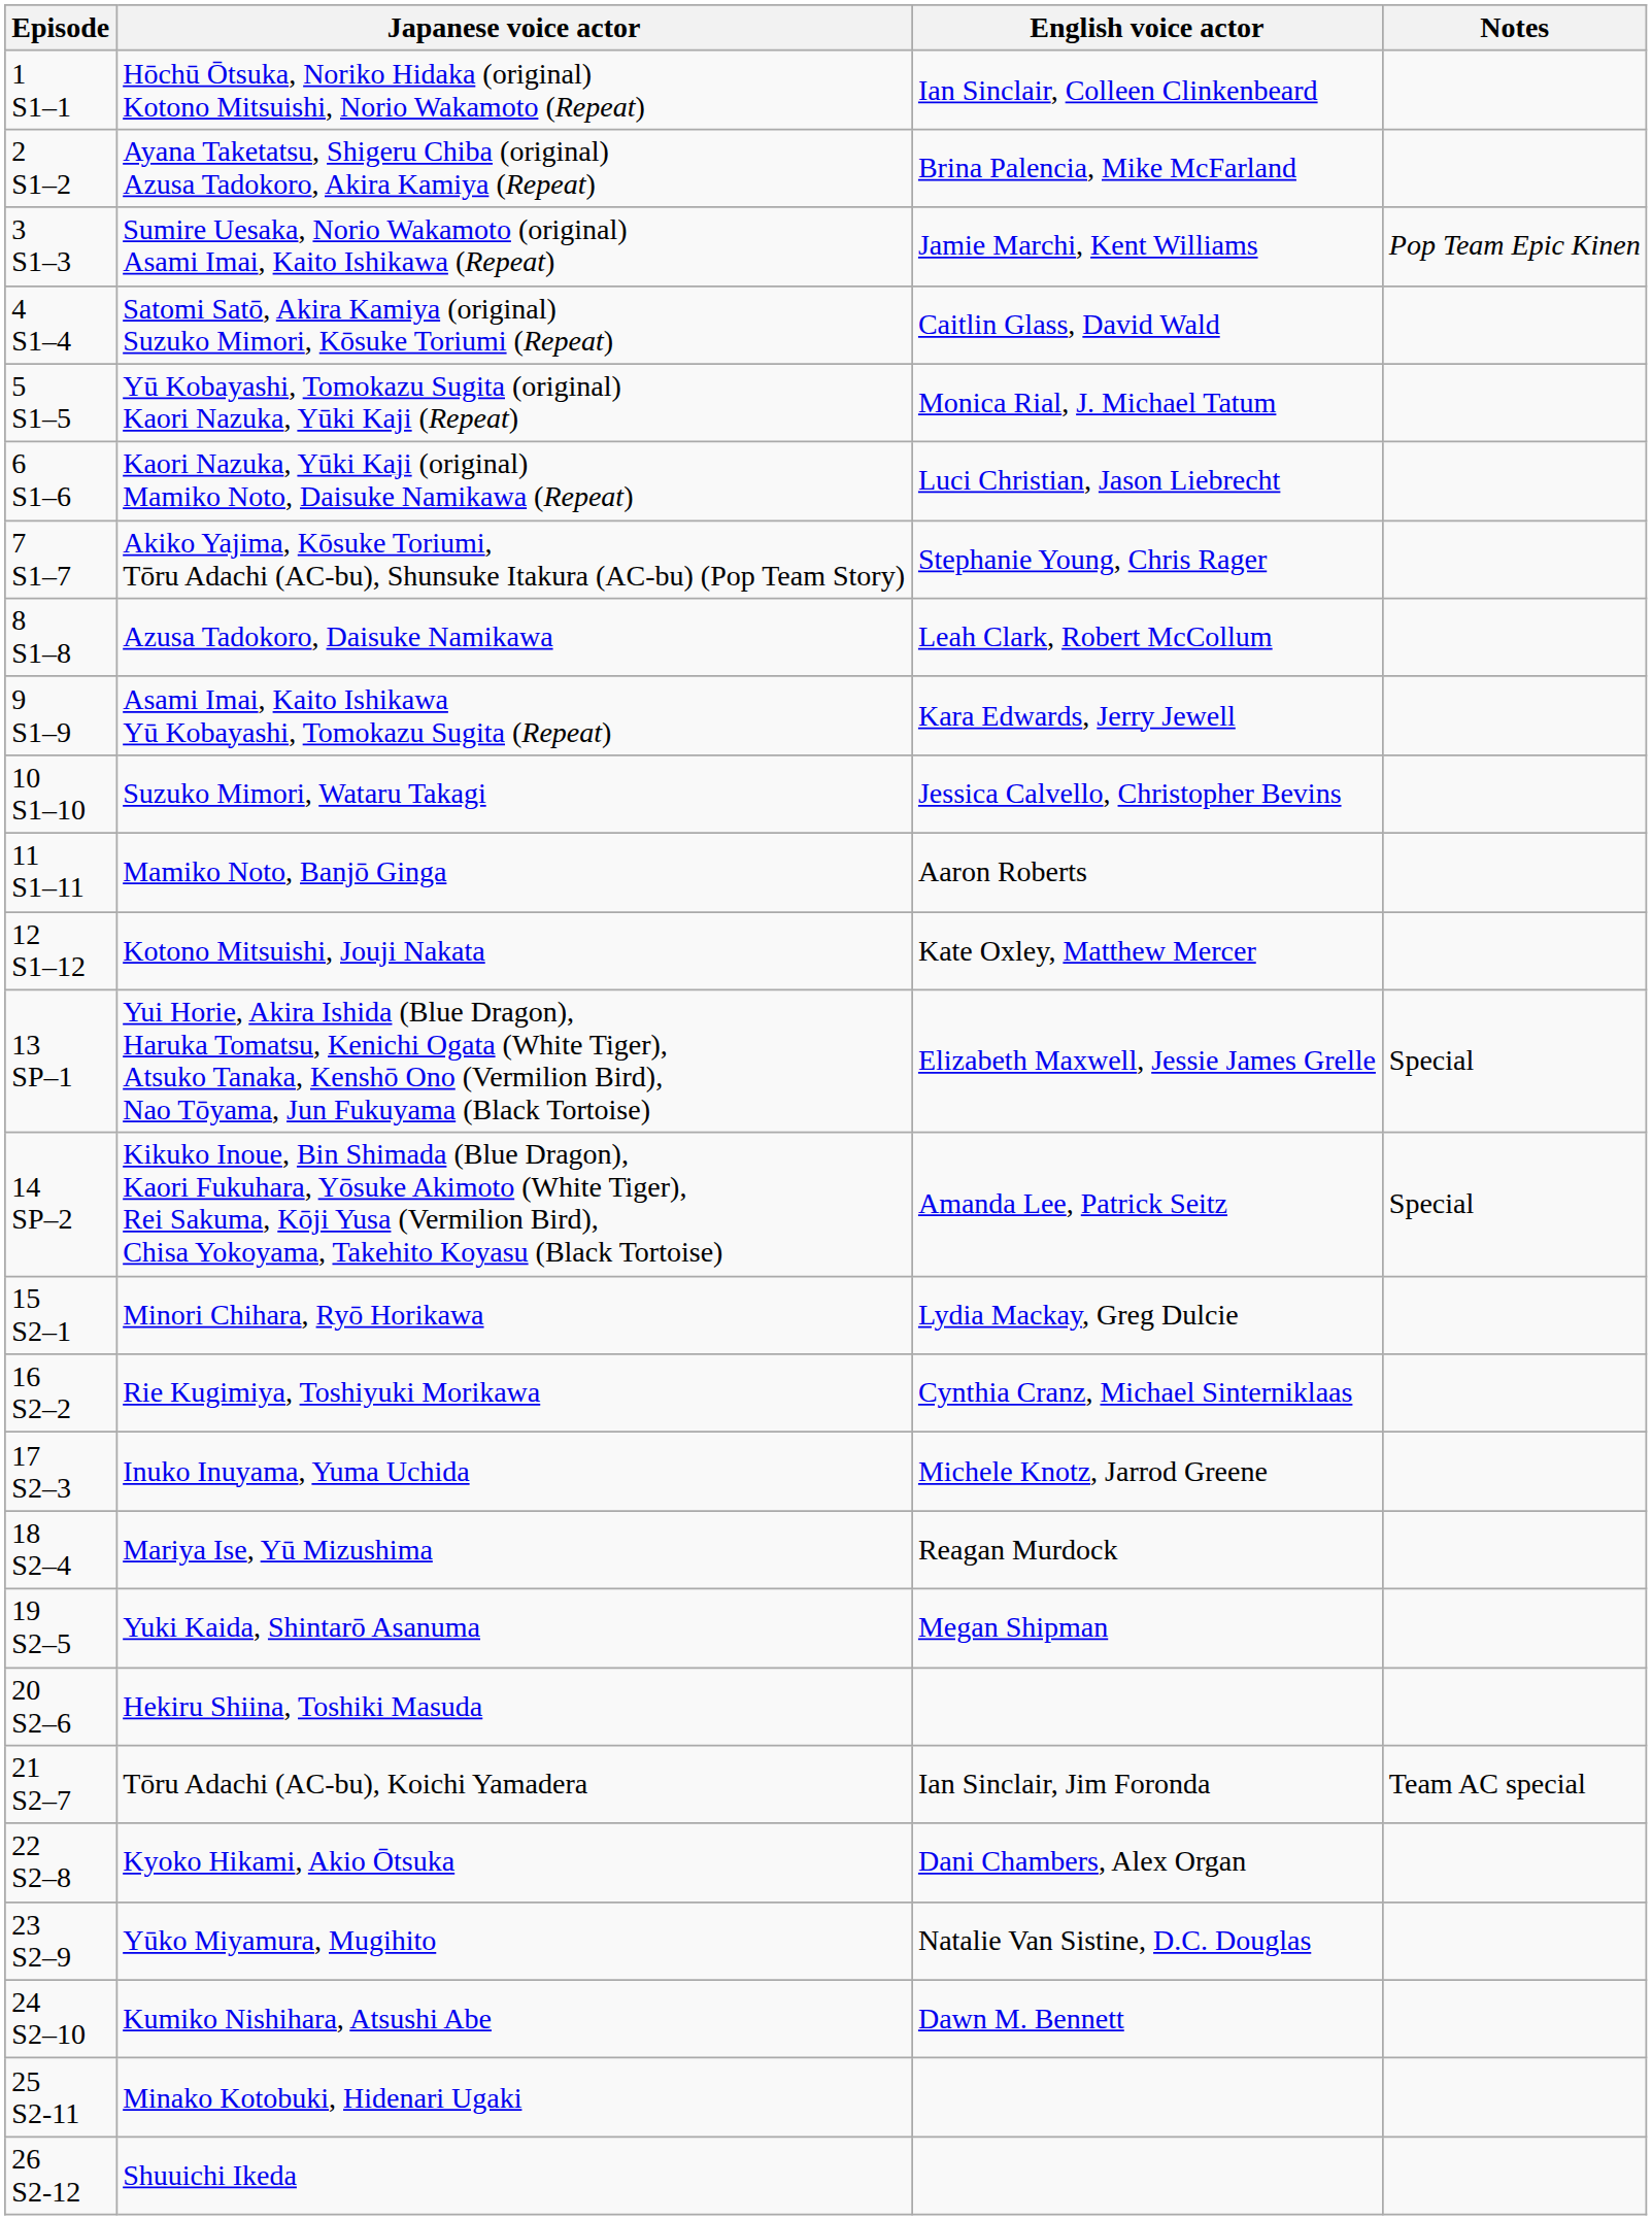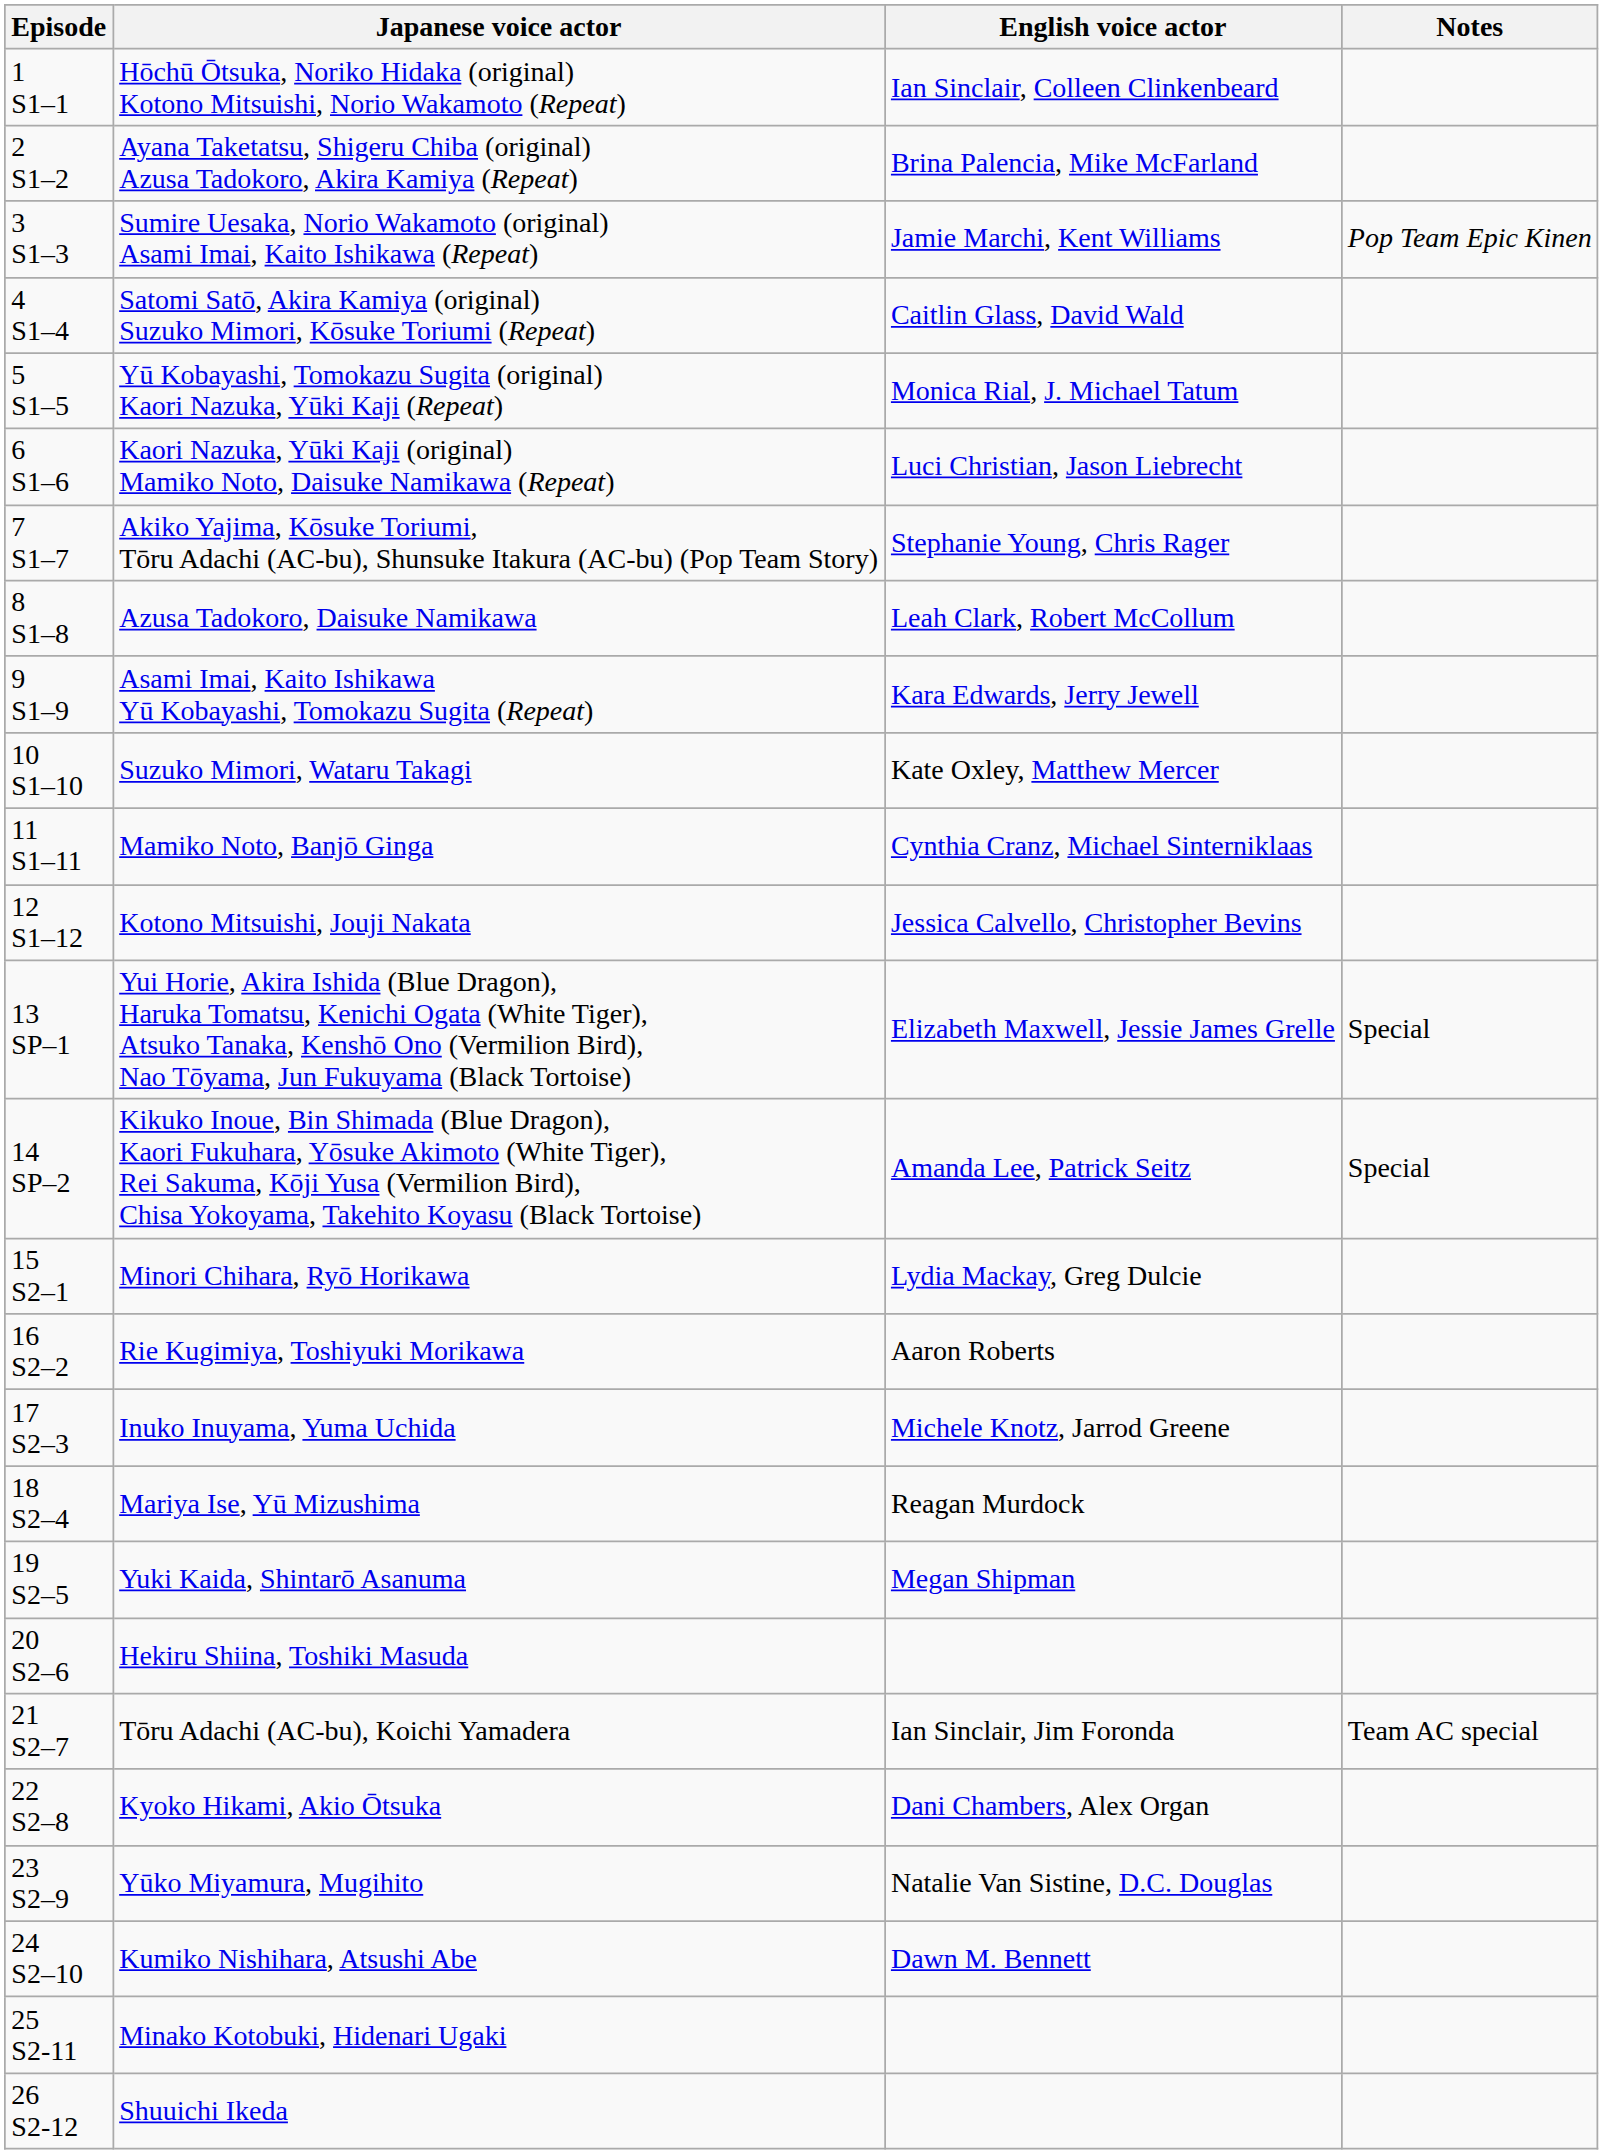Suzuko Mimori, Wataru Takagi | English voice actor: Jessica Calvello, Christopher Bevins -> Kate Oxley, Matthew Mercer
Mamiko Noto, Banjō Ginga | English voice actor: Aaron Roberts -> Cynthia Cranz, Michael Sinterniklaas
Kotono Mitsuishi, Jouji Nakata | English voice actor: Kate Oxley, Matthew Mercer -> Jessica Calvello, Christopher Bevins
Rie Kugimiya, Toshiyuki Morikawa | English voice actor: Cynthia Cranz, Michael Sinterniklaas -> Aaron Roberts
